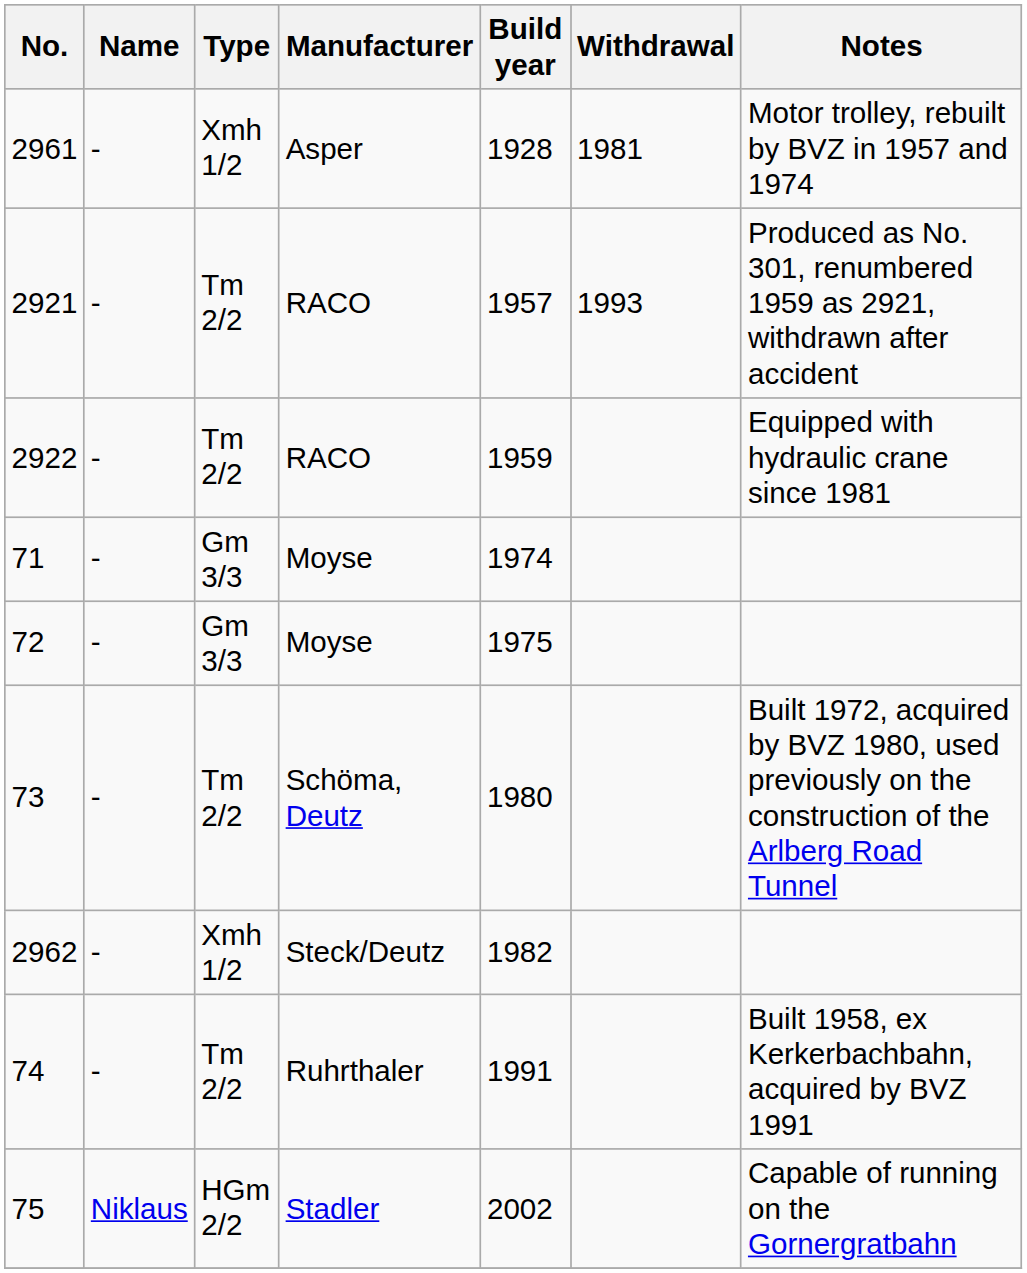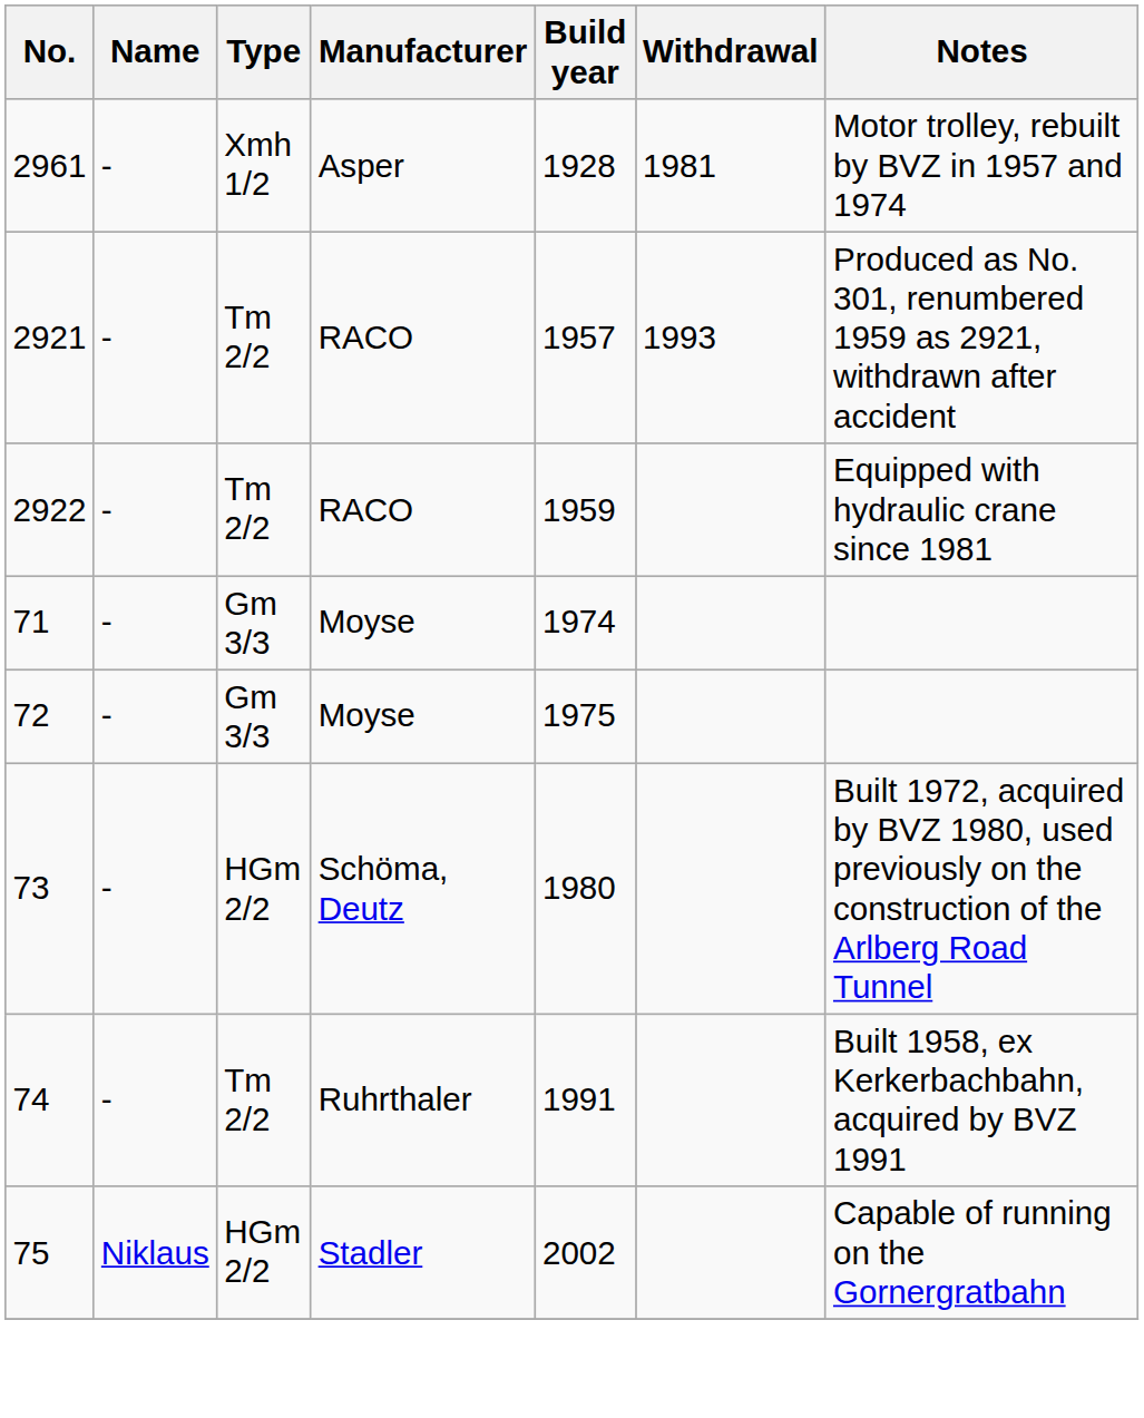73 | Type: Tm 2/2 -> HGm 2/2
- row: 2962 | - | Xmh 1/2 | Steck/Deutz | 1982
